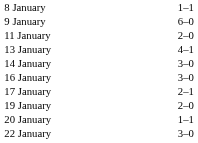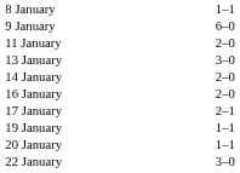13 January | column 3: 4–1 -> 3–0
14 January | column 3: 3–0 -> 2–0
16 January | column 3: 3–0 -> 2–0
19 January | column 3: 2–0 -> 1–1
